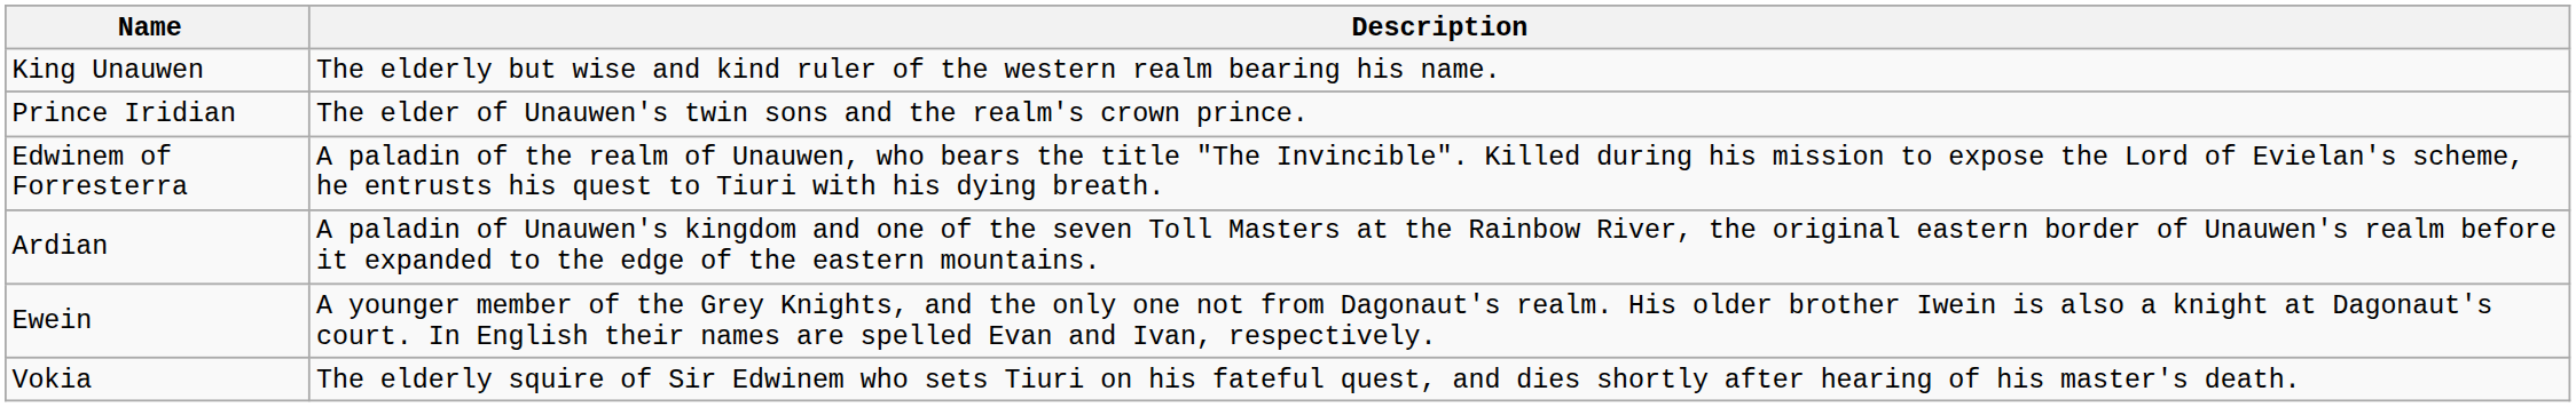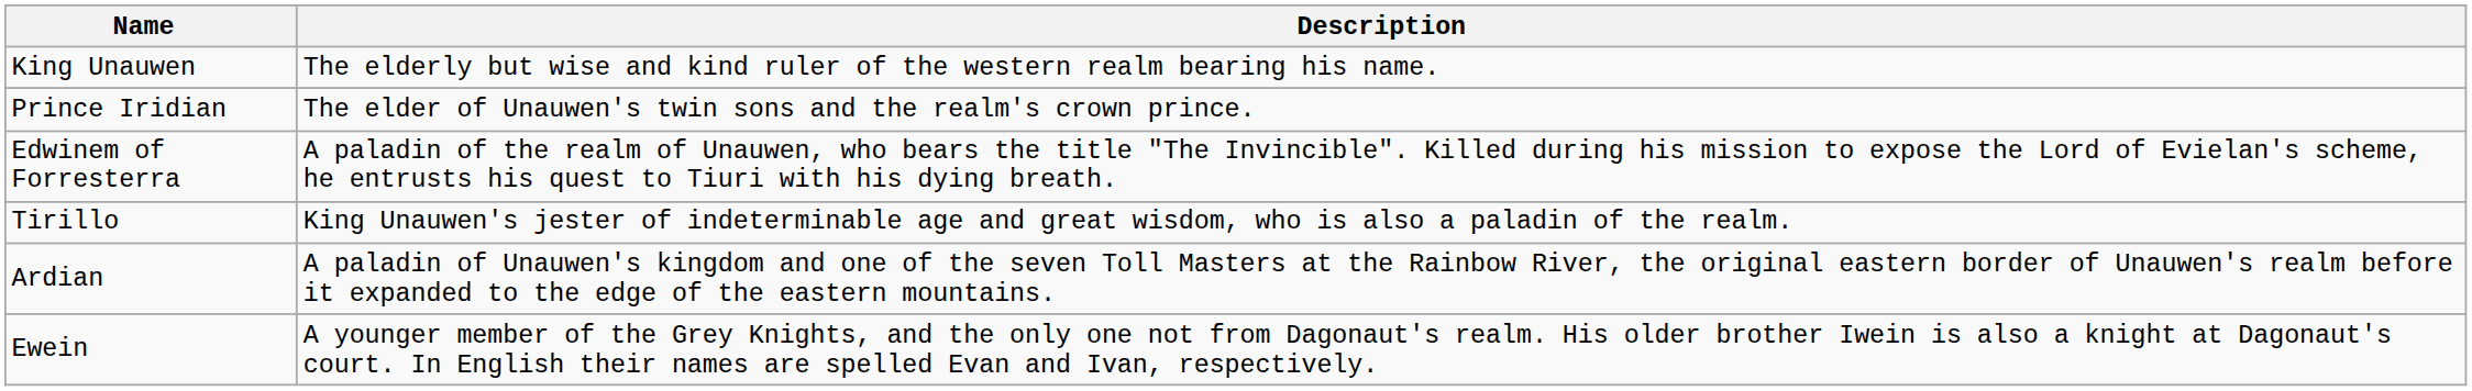+ row: Tirillo | King Unauwen's jester of indeterminable age and great wisdom, who is also a paladin of the realm.
- row: Vokia | The elderly squire of Sir Edwinem who sets Tiuri on his fateful quest, and dies shortly after hearing of his master's death.
